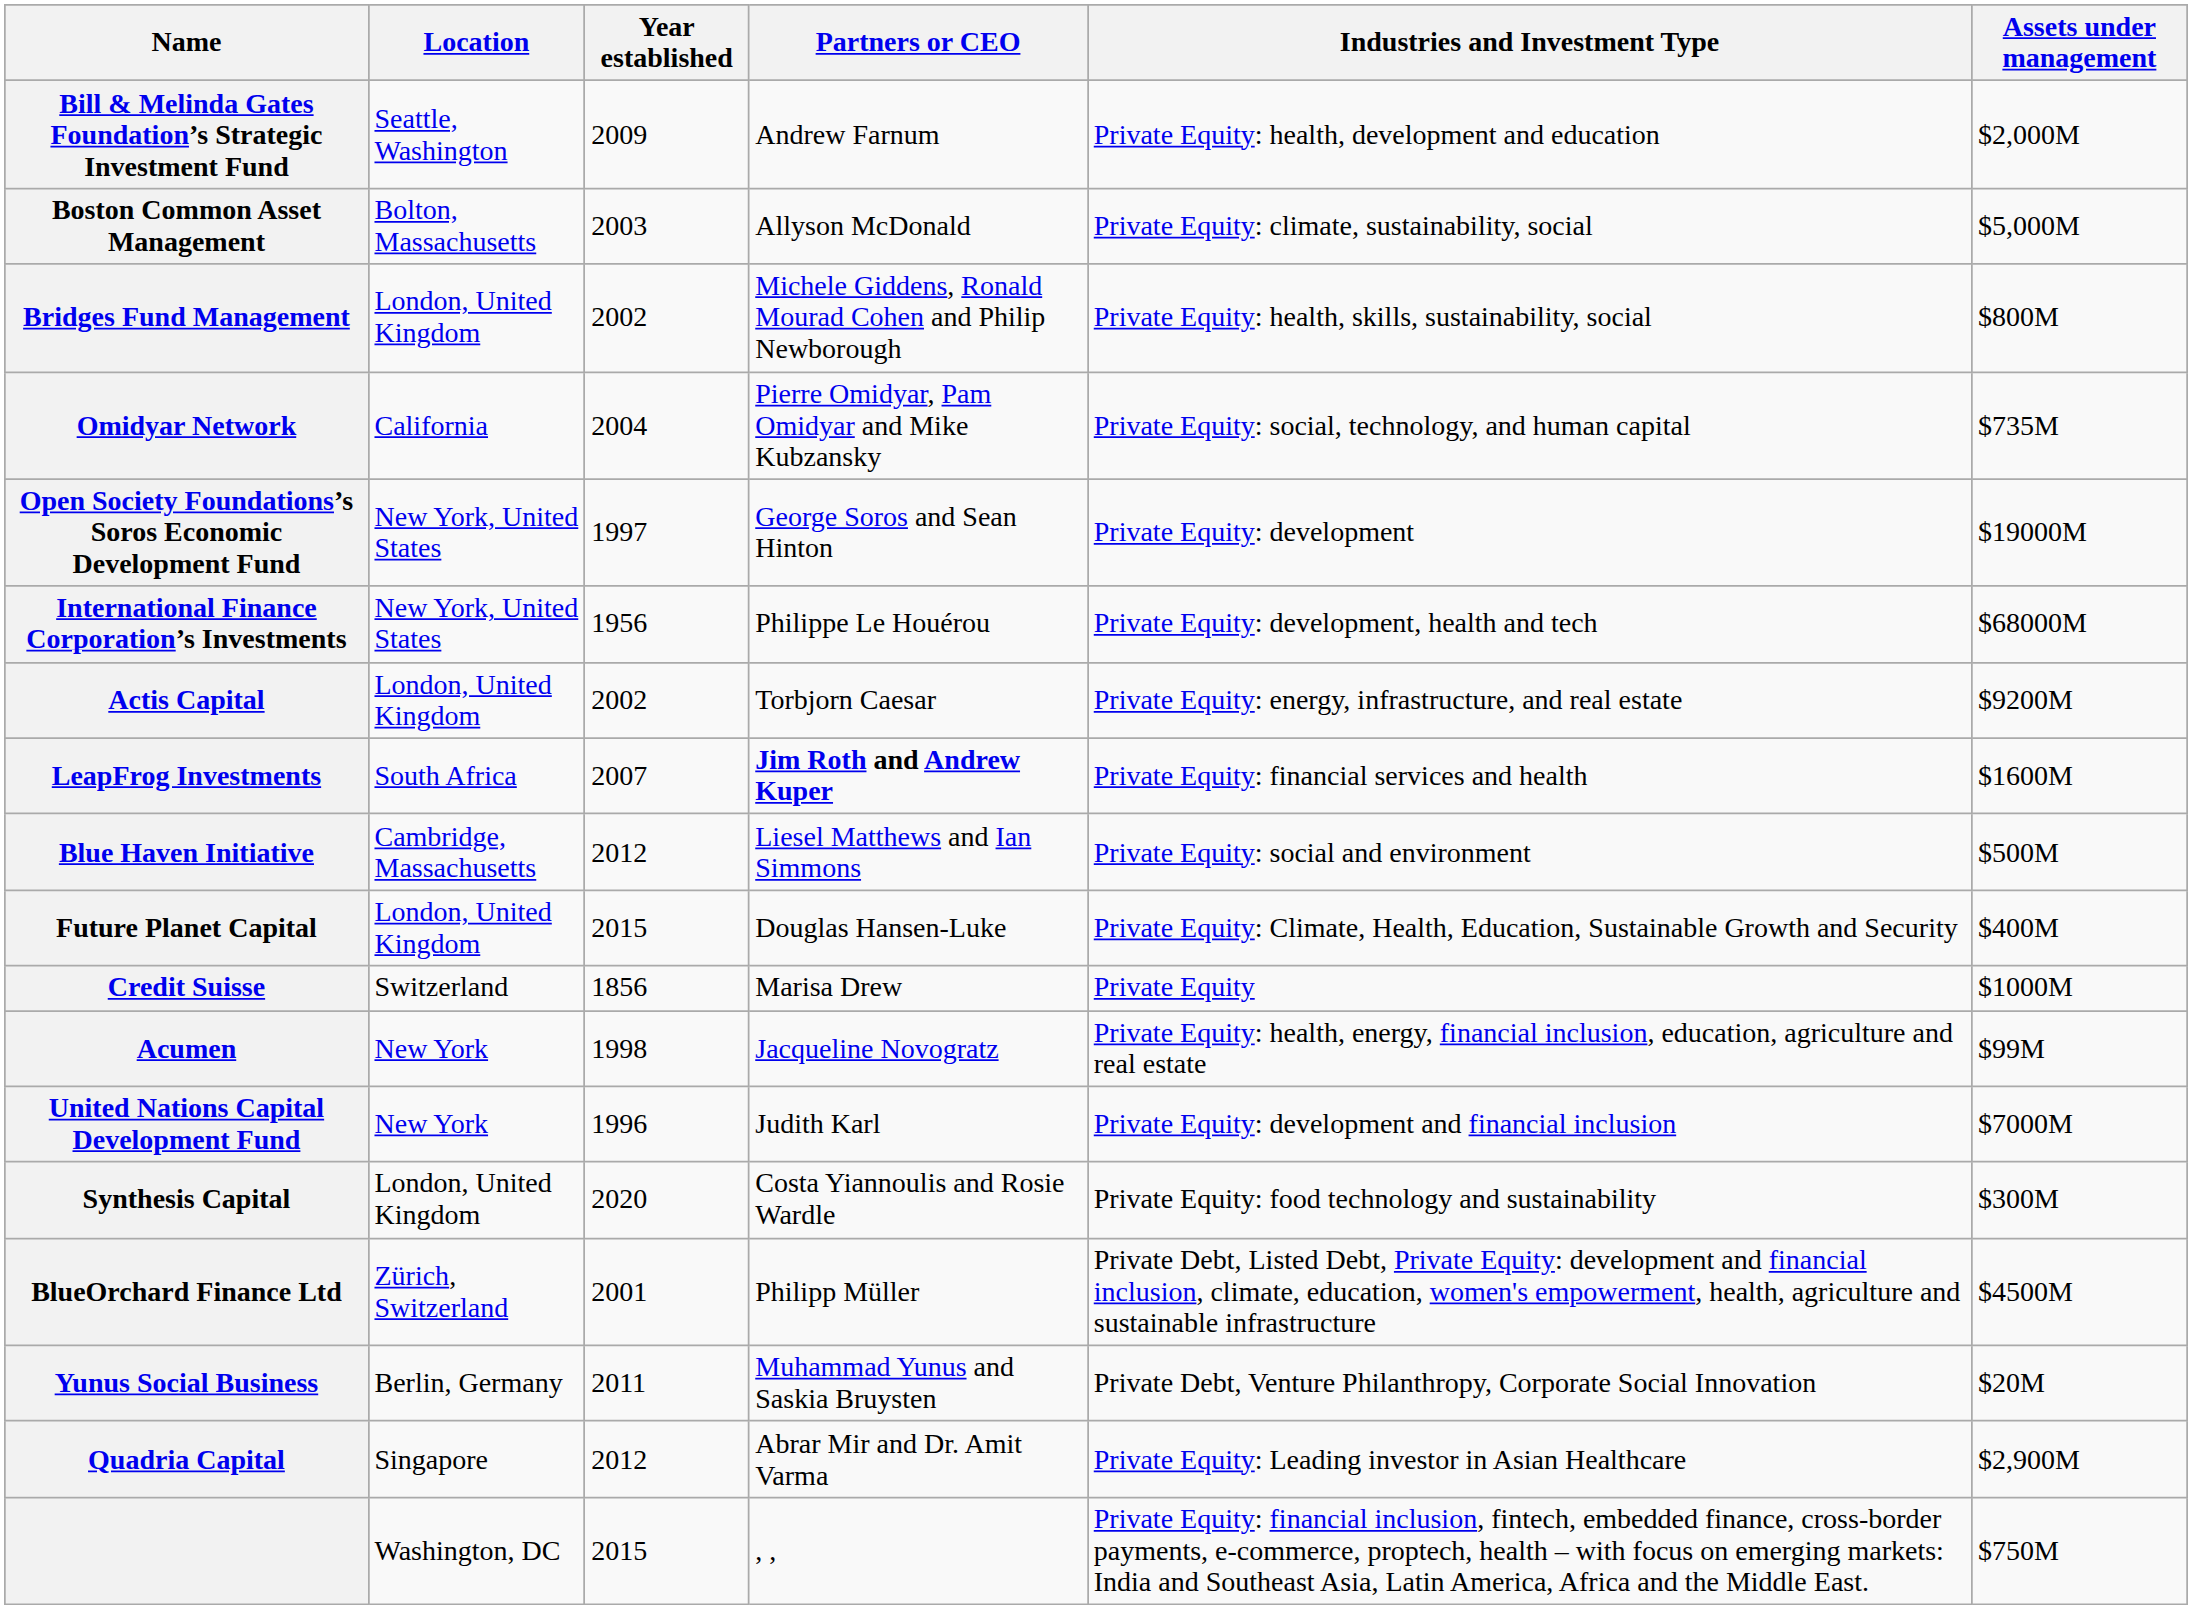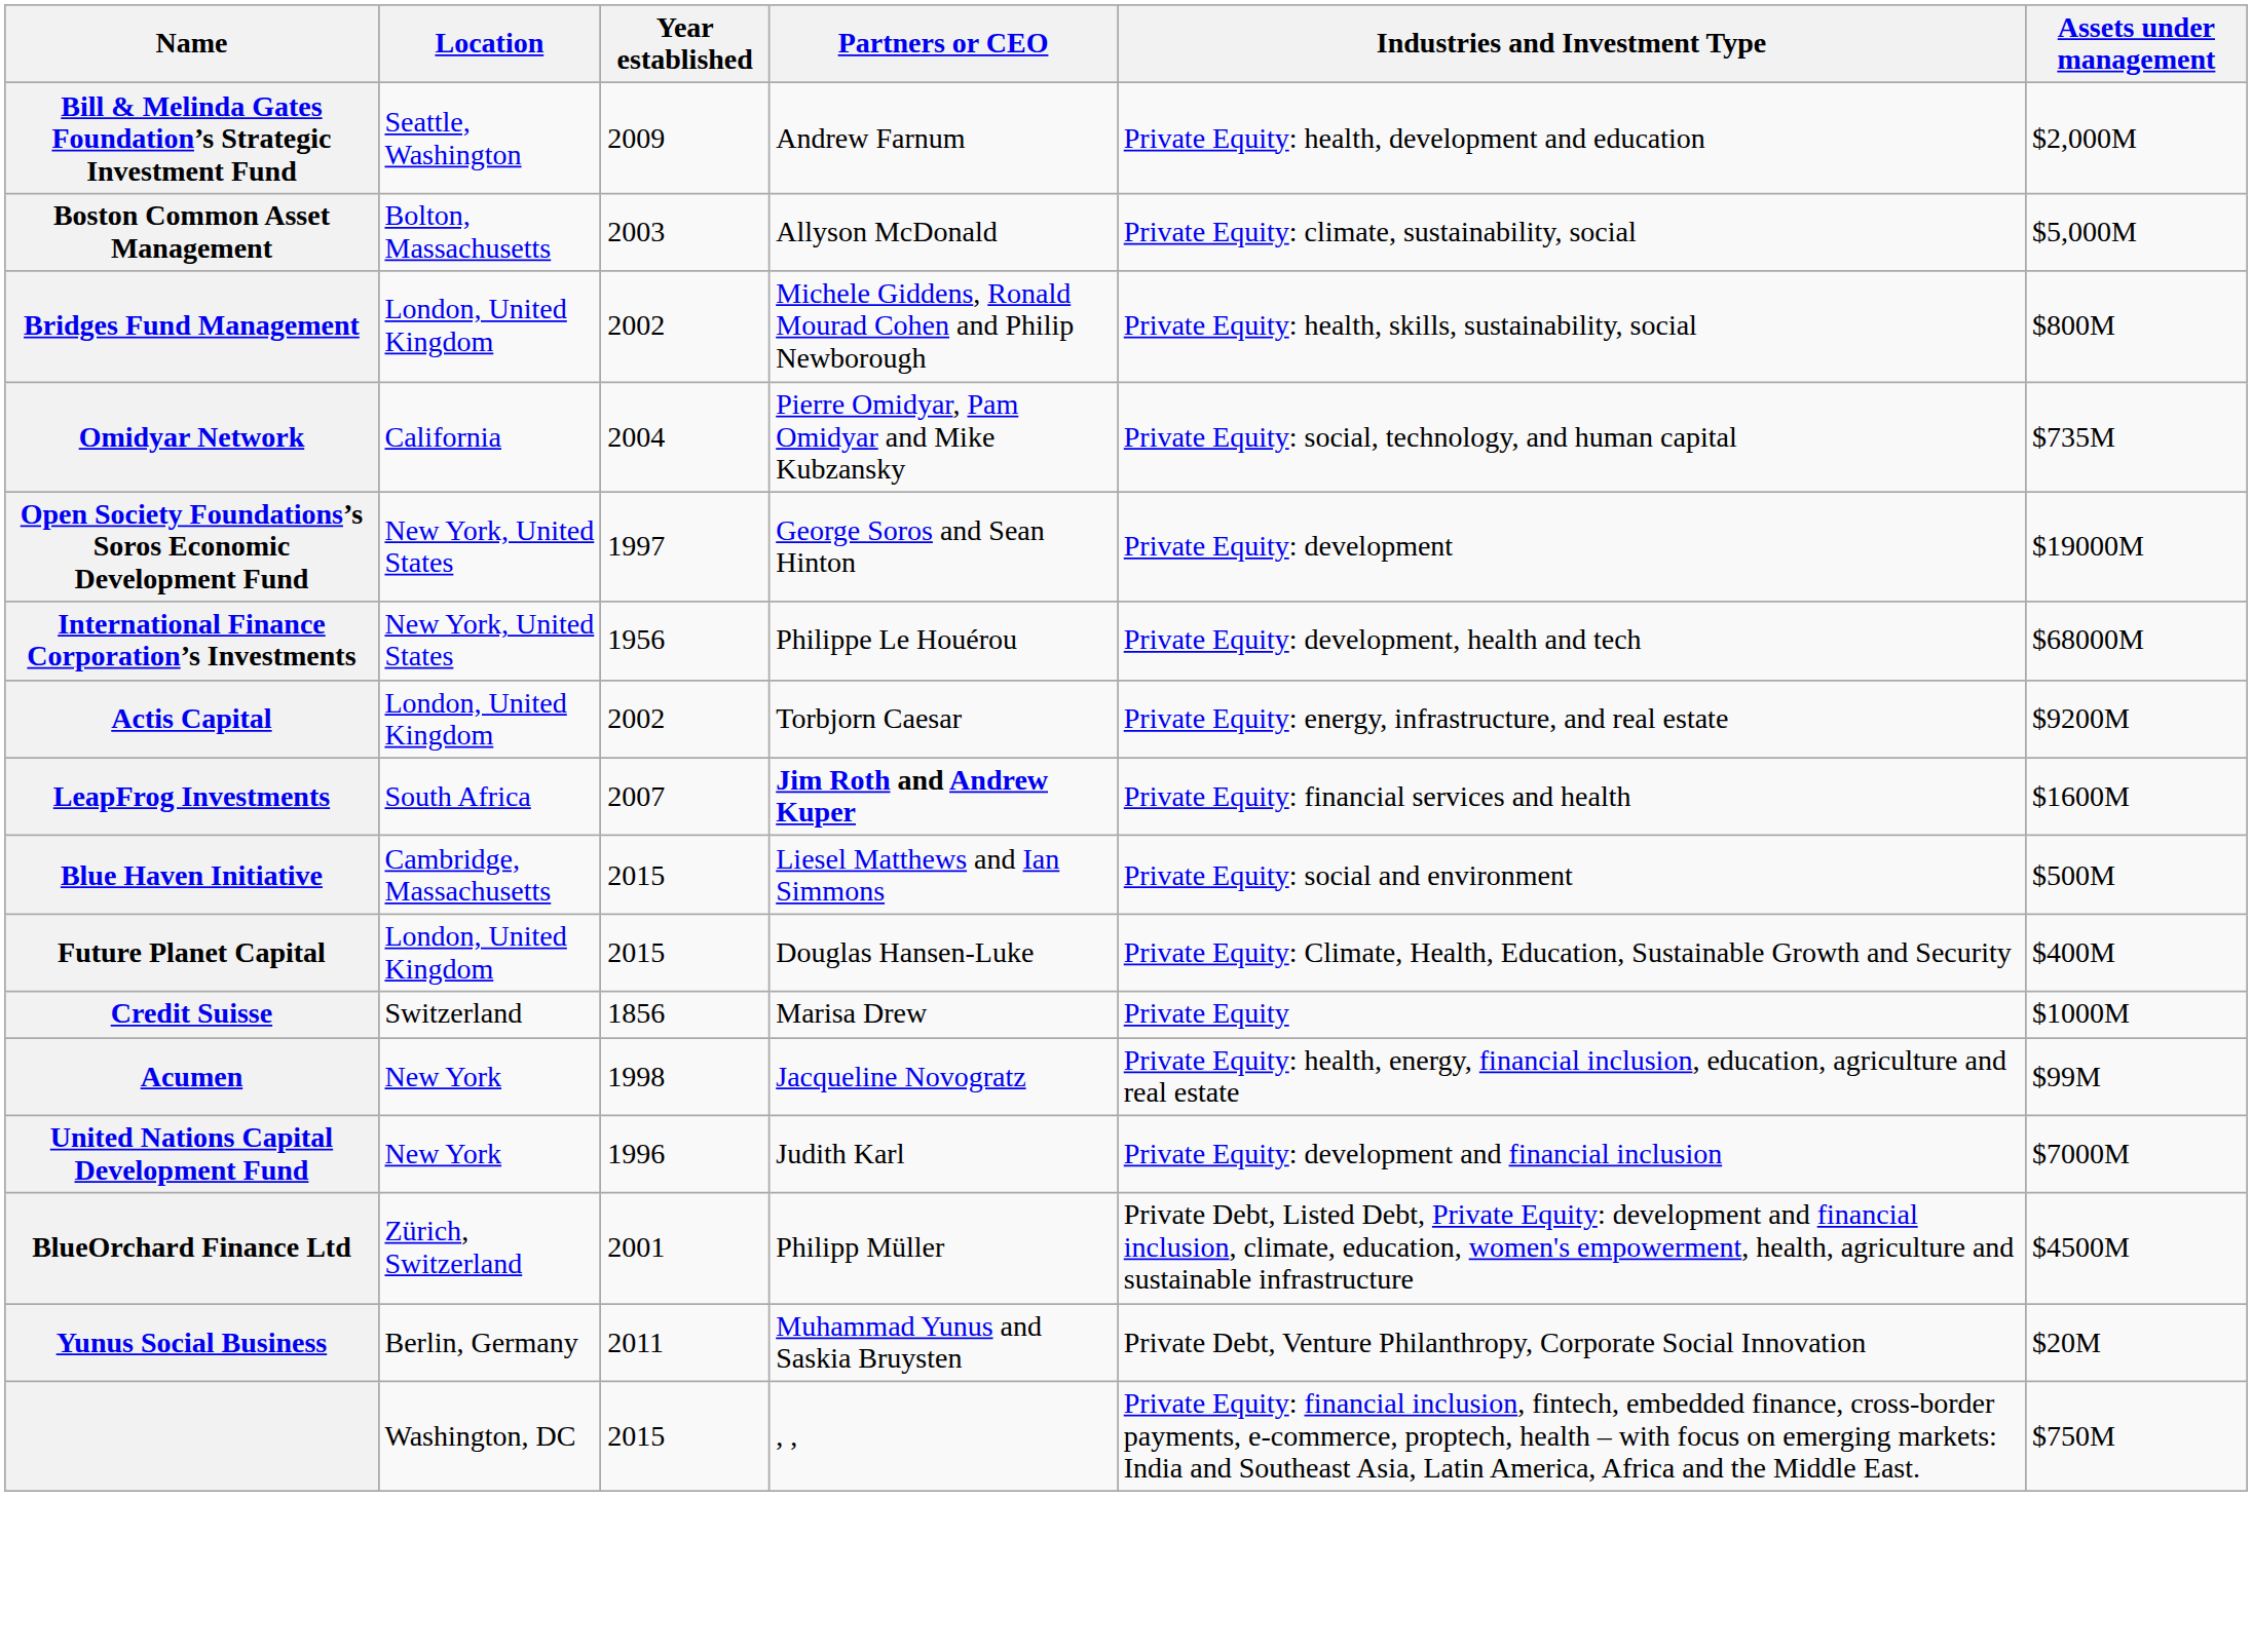Blue Haven Initiative | Year established: 2012 -> 2015
- row: Synthesis Capital | London, United Kingdom | 2020 | Costa Yiannoulis and Rosie Wardle | Private Equity: food technology and sustainability | $300M
- row: Quadria Capital | Singapore | 2012 | Abrar Mir and Dr. Amit Varma | Private Equity: Leading investor in Asian Healthcare | $2,900M
